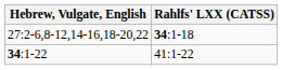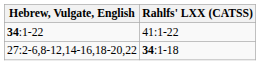rows swapped: 34:1-22 <-> 27:2-6,8-12,14-16,18-20,22
